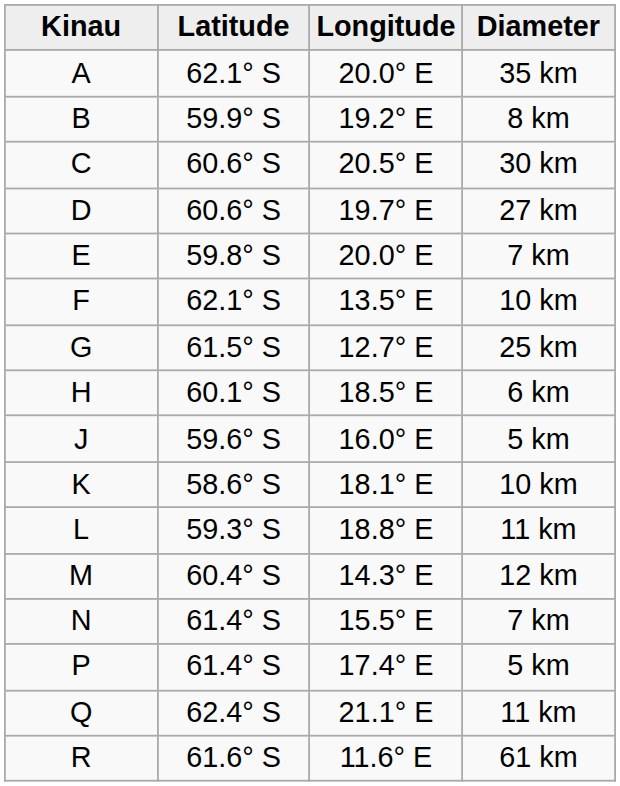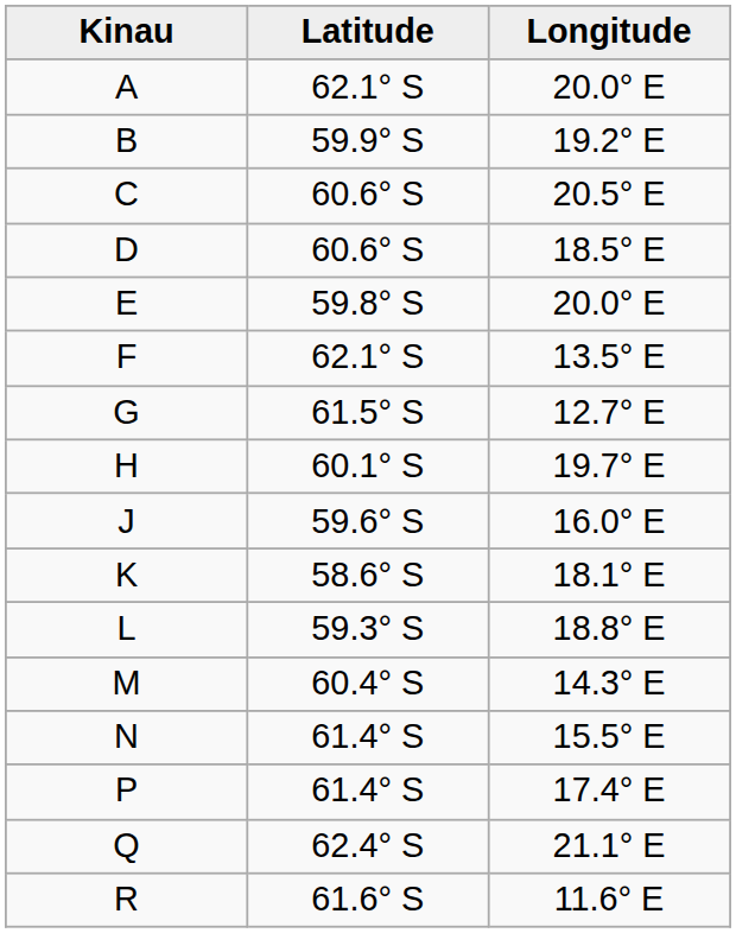- column: Diameter | 35 km | 8 km | 30 km | 27 km | 7 km | 10 km | 25 km | 6 km | 5 km | 10 km | 11 km | 12 km | 7 km | 5 km | 11 km | 61 km
D | Longitude: 19.7° E -> 18.5° E
H | Longitude: 18.5° E -> 19.7° E
